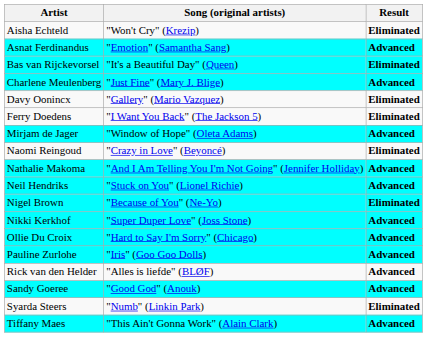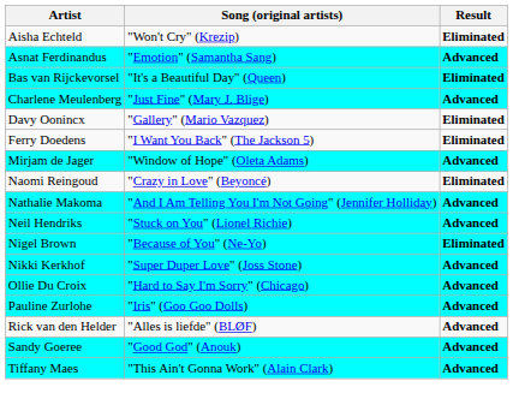- row: Syarda Steers | "Numb" (Linkin Park) | Eliminated
